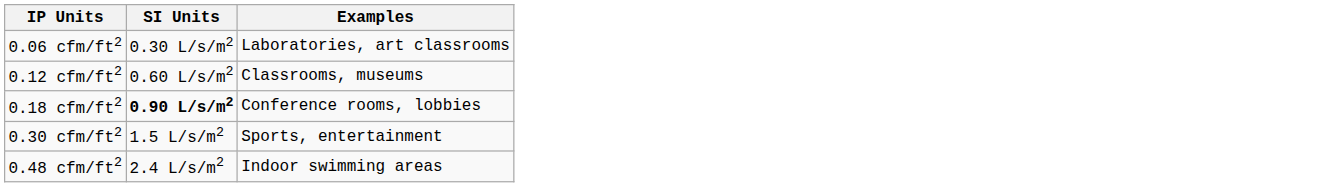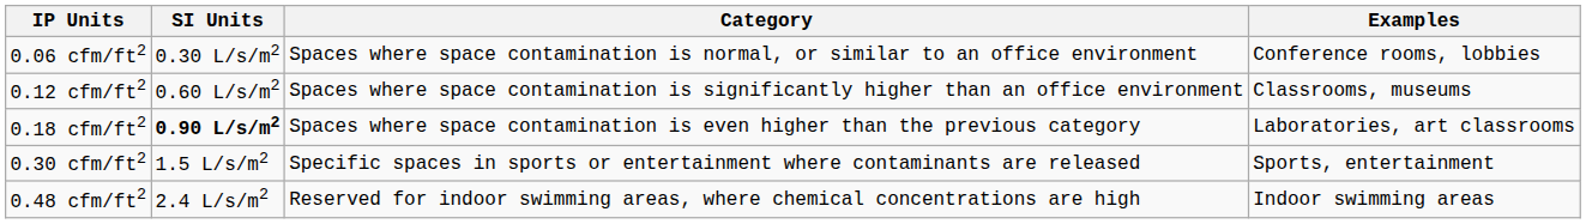+ column: Category | Spaces where space contamination is normal, or similar to an office environment | Spaces where space contamination is significantly higher than an office environment | Spaces where space contamination is even higher than the previous category | Specific spaces in sports or entertainment where contaminants are released | Reserved for indoor swimming areas, where chemical concentrations are high
0.06 cfm/ft2 | Examples: Laboratories, art classrooms -> Conference rooms, lobbies
0.18 cfm/ft2 | Examples: Conference rooms, lobbies -> Laboratories, art classrooms
